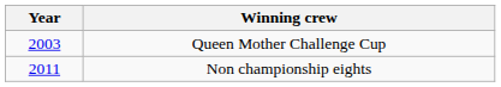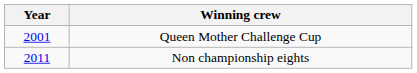Queen Mother Challenge Cup | Year: 2003 -> 2001
